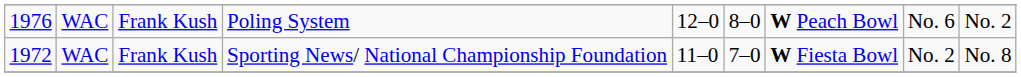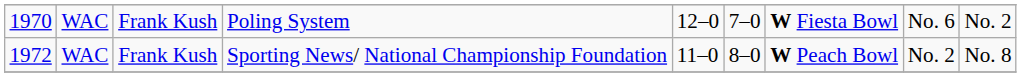Poling System | column 1: 1976 -> 1970
Poling System | column 6: 8–0 -> 7–0
Poling System | column 7: W Peach Bowl -> W Fiesta Bowl
Sporting News/ National Championship Foundation | column 6: 7–0 -> 8–0
Sporting News/ National Championship Foundation | column 7: W Fiesta Bowl -> W Peach Bowl
